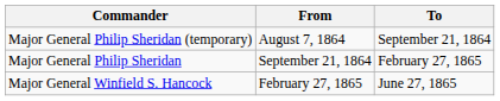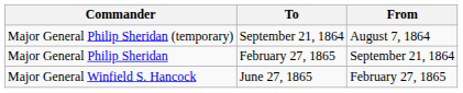columns swapped: From <-> To
